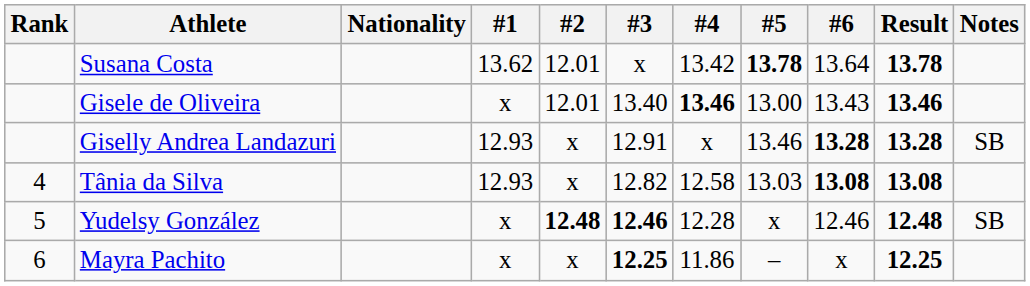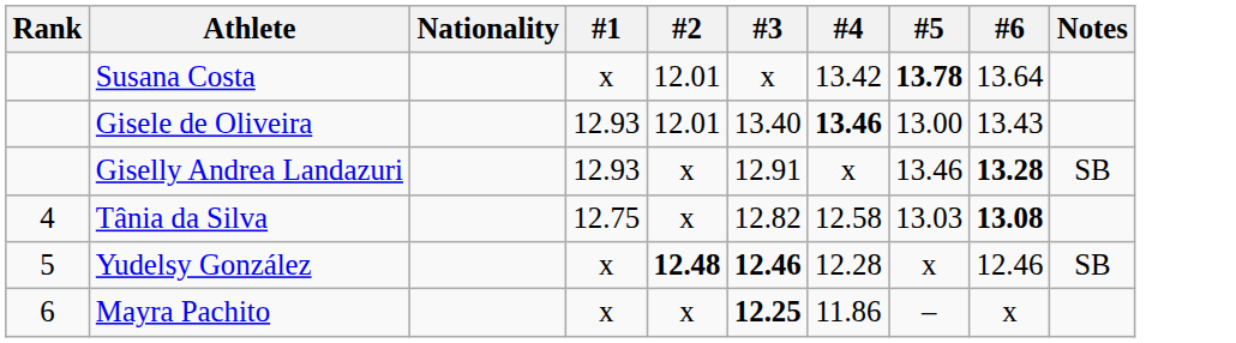- column: Result | 13.78 | 13.46 | 13.28 | 13.08 | 12.48 | 12.25
Susana Costa | #1: 13.62 -> x
Gisele de Oliveira | #1: x -> 12.93
Tânia da Silva | #1: 12.93 -> 12.75
